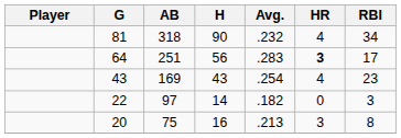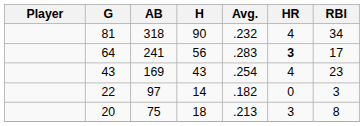64 | AB: 251 -> 241
20 | H: 16 -> 18
